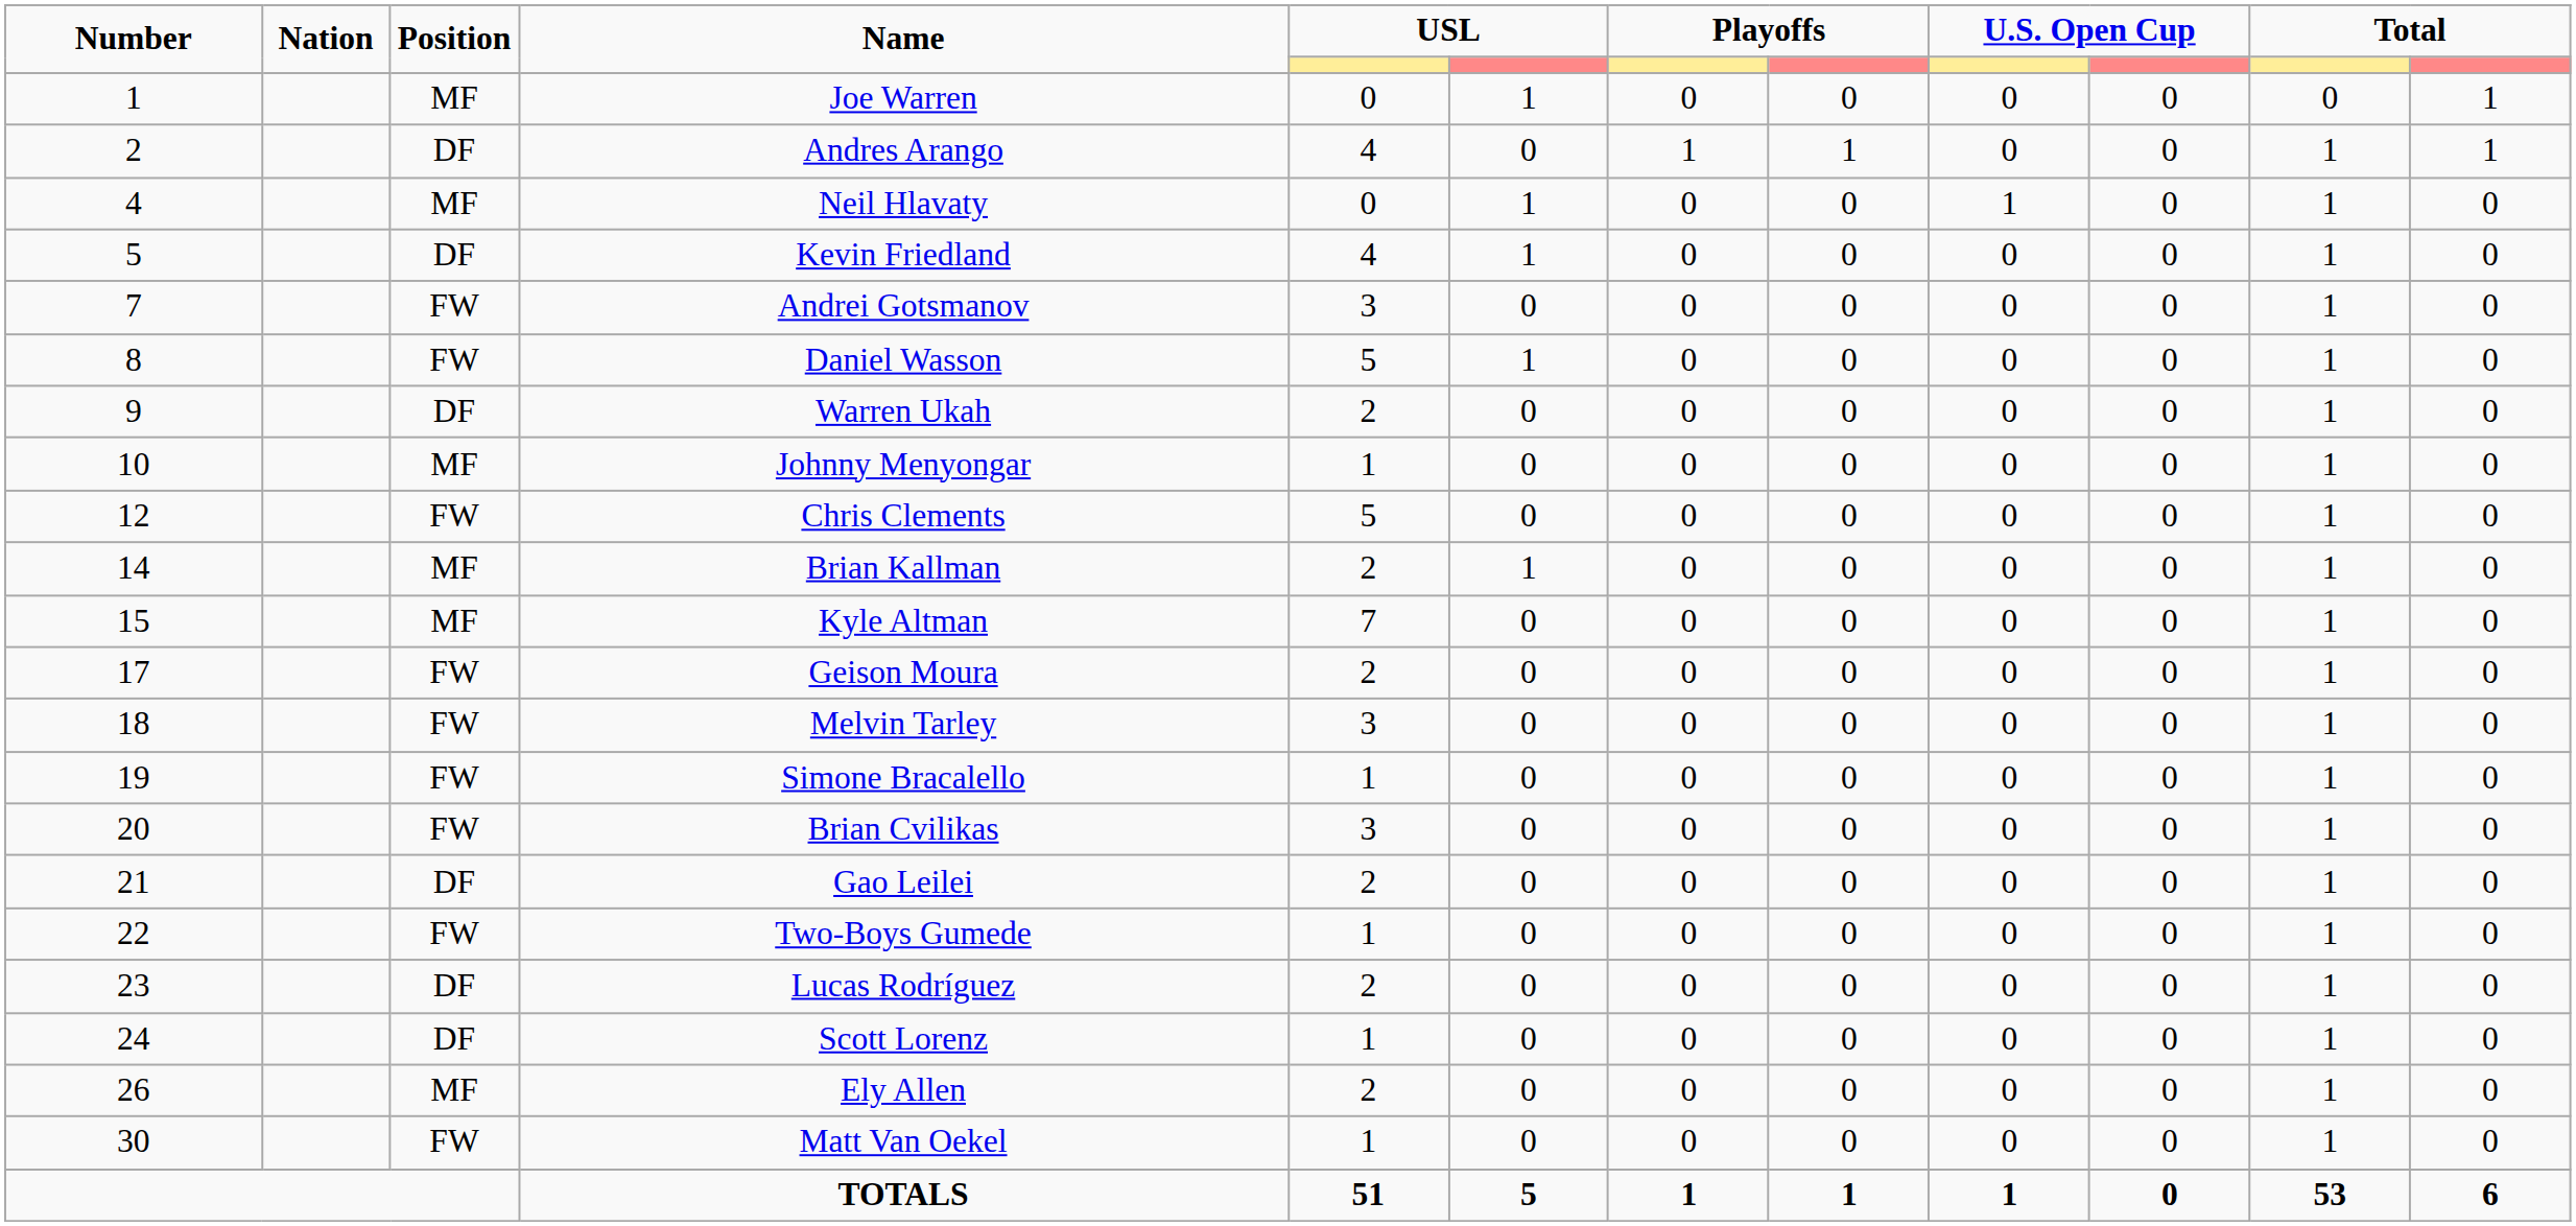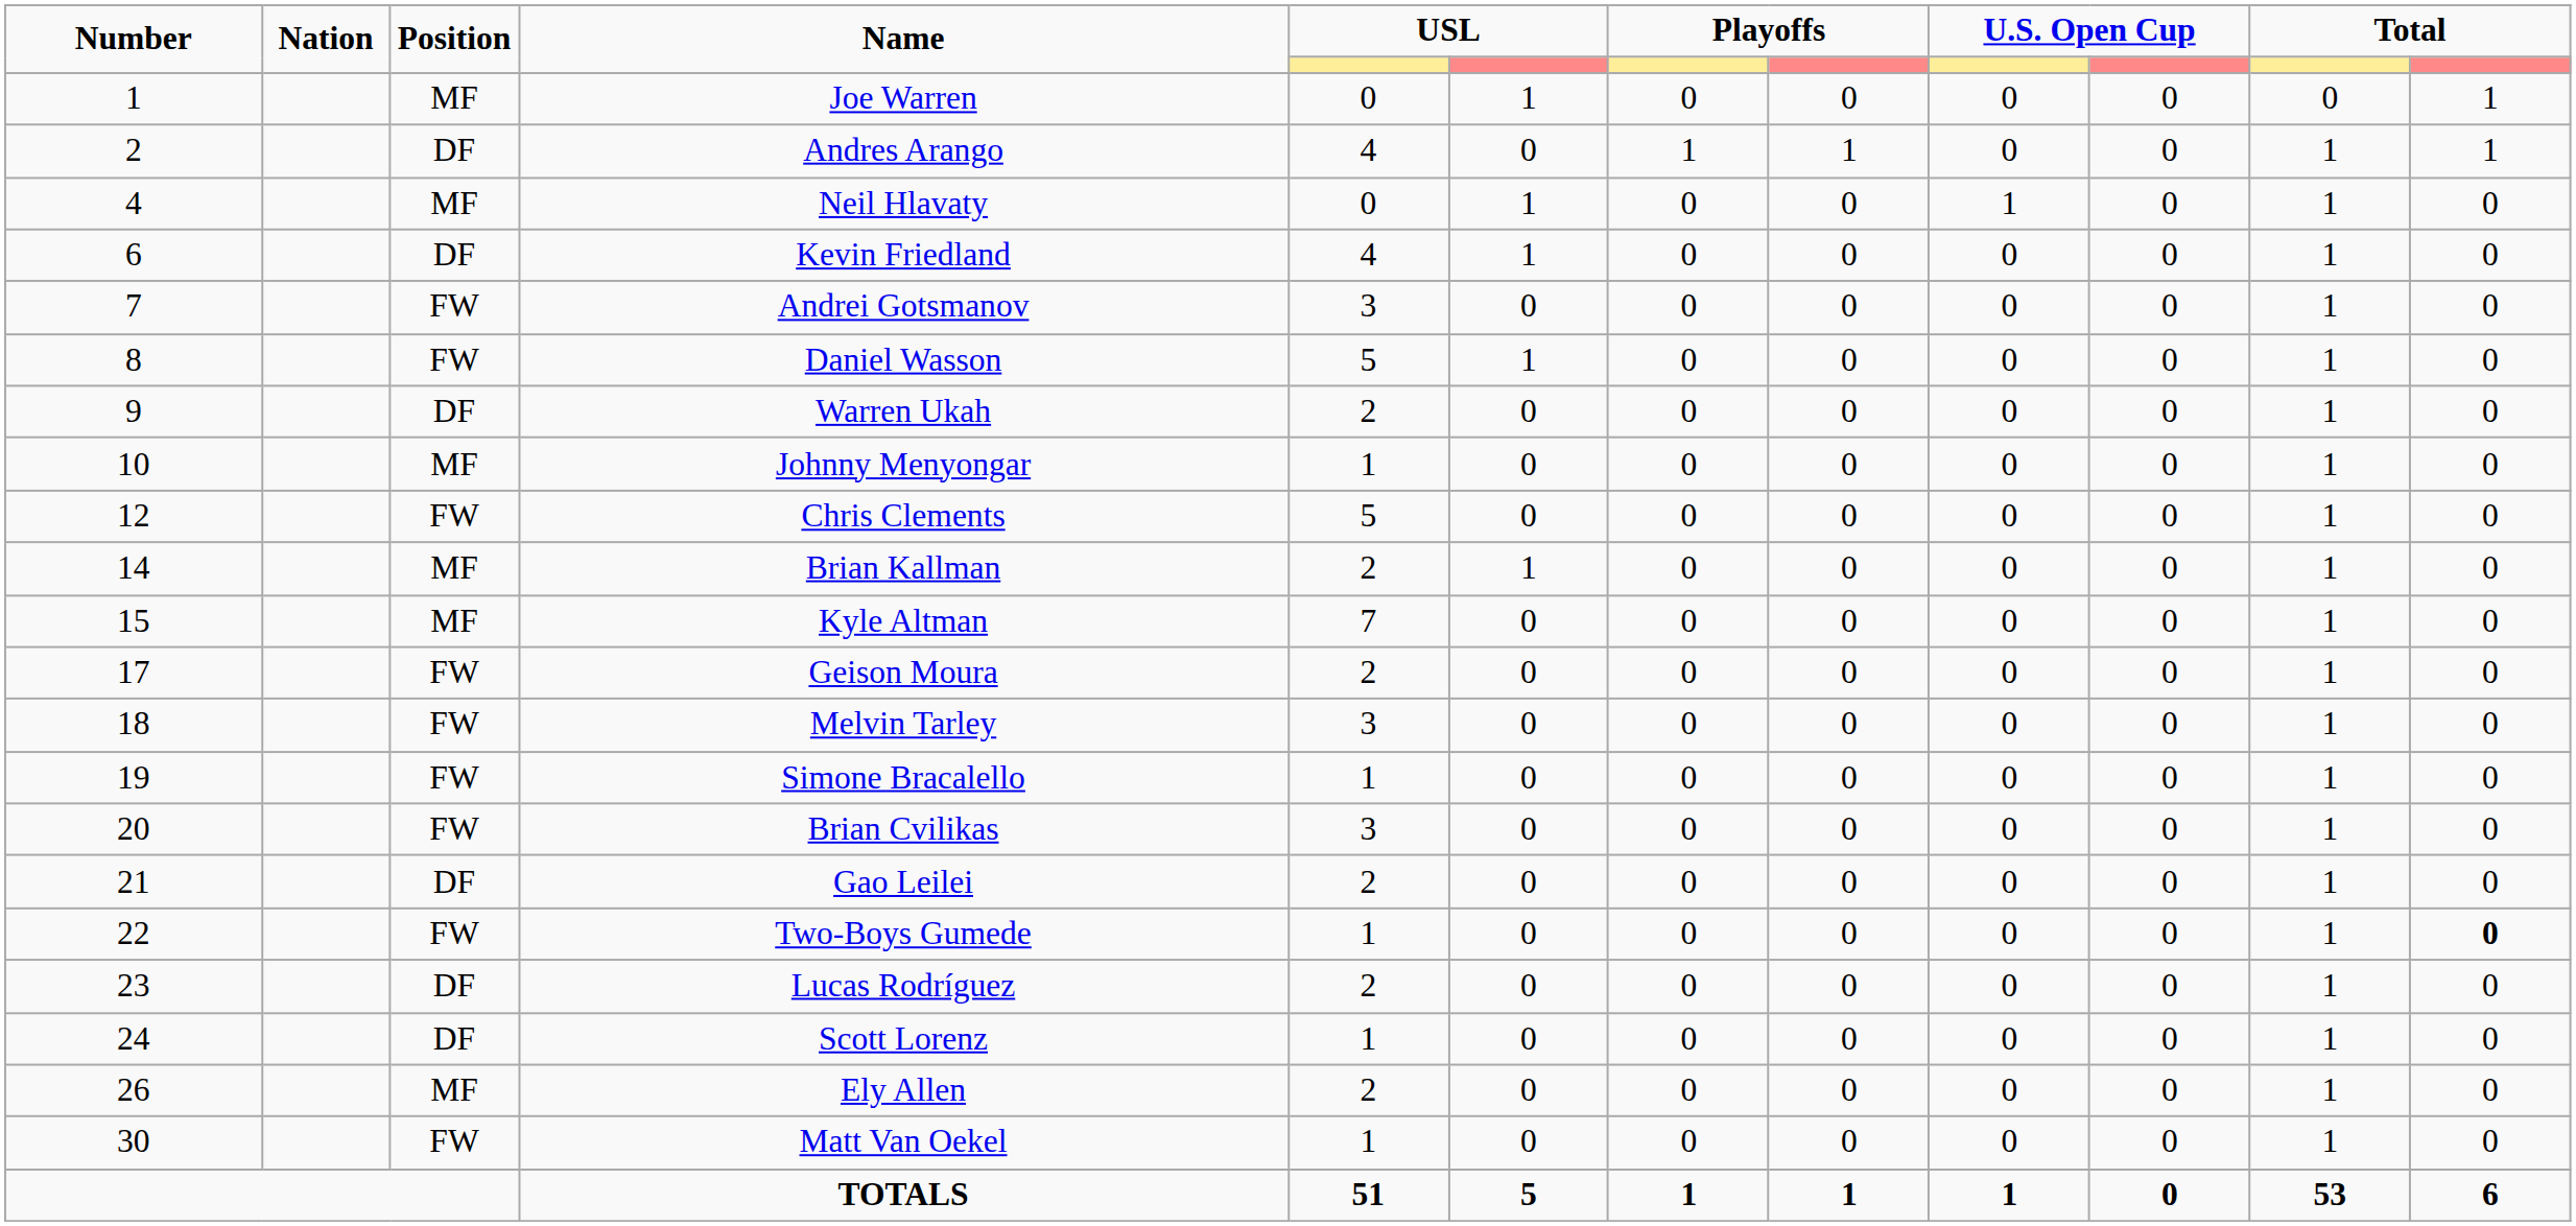Kevin Friedland | Number: 5 -> 6
Two-Boys Gumede | column 12: normal -> bold
